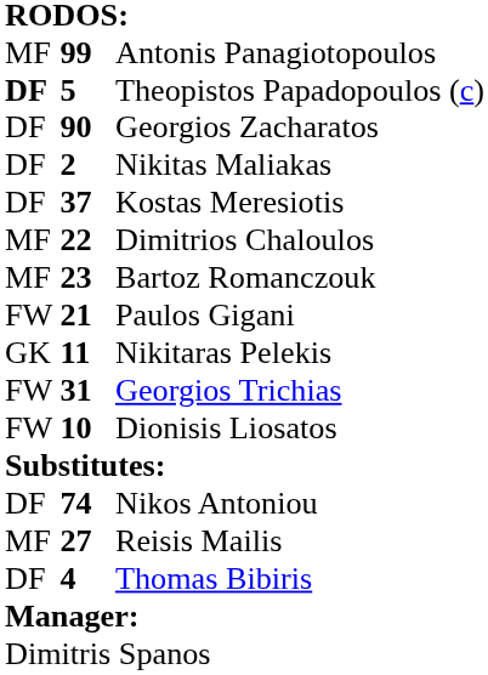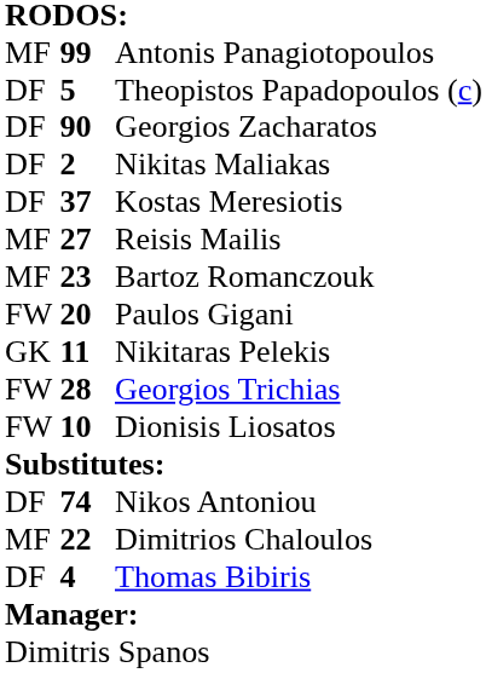Theopistos Papadopoulos (c) | column 1: bold -> normal
rows swapped: Dimitrios Chaloulos <-> Reisis Mailis
Paulos Gigani | column 2: 21 -> 20
Georgios Trichias | column 2: 31 -> 28
